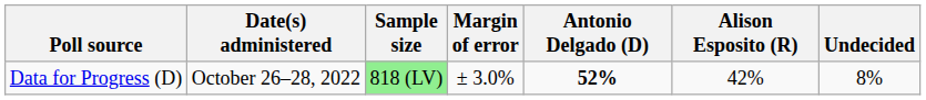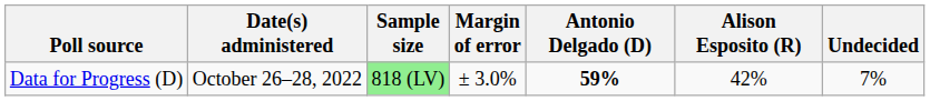Data for Progress (D) | Antonio Delgado (D): 52% -> 59%
Data for Progress (D) | Undecided: 8% -> 7%
